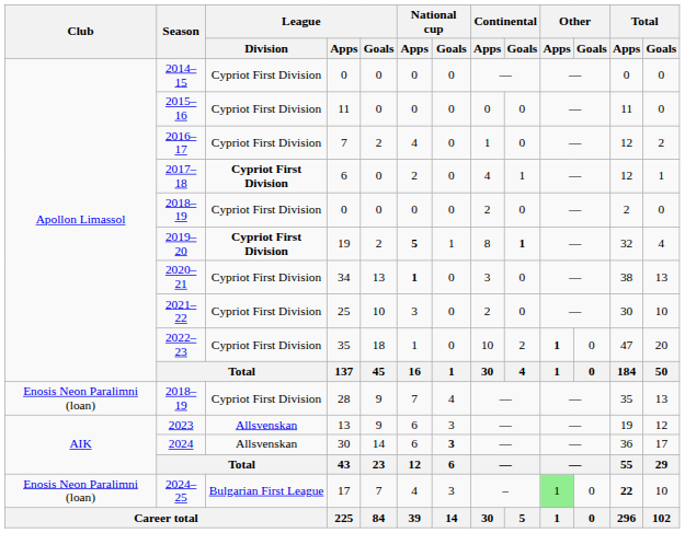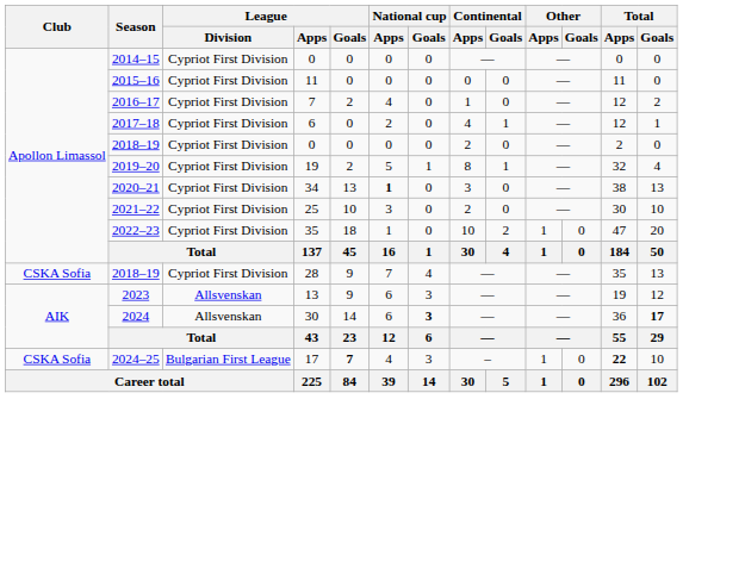2017–18 | League / Division: bold -> normal
2019–20 | League / Division: bold -> normal
2019–20 | National cup / Apps: bold -> normal
2019–20 | Continental / Goals: bold -> normal
2022–23 | Other / Apps: bold -> normal
2018–19 / 28 | Club: Enosis Neon Paralimni (loan) -> CSKA Sofia
2024 | Total / Goals: normal -> bold
2024–25 | Club: Enosis Neon Paralimni (loan) -> CSKA Sofia
2024–25 | League / Goals: normal -> bold
2024–25 | Other / Apps: lightgreen background -> no background
